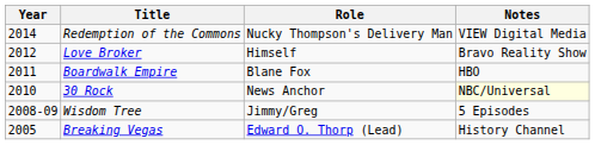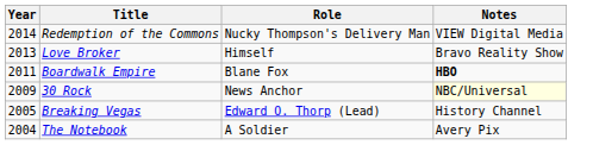Love Broker | Year: 2012 -> 2013
Boardwalk Empire | Notes: normal -> bold
30 Rock | Year: 2010 -> 2009
- row: 2008-09 | Wisdom Tree | Jimmy/Greg | 5 Episodes
+ row: 2004 | The Notebook | A Soldier | Avery Pix
